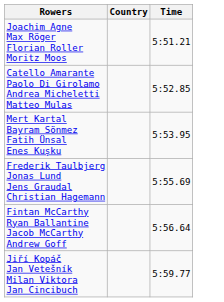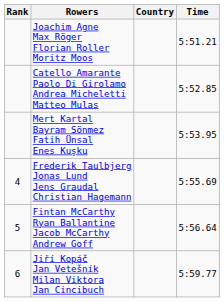+ column: Rank | 4 | 5 | 6
